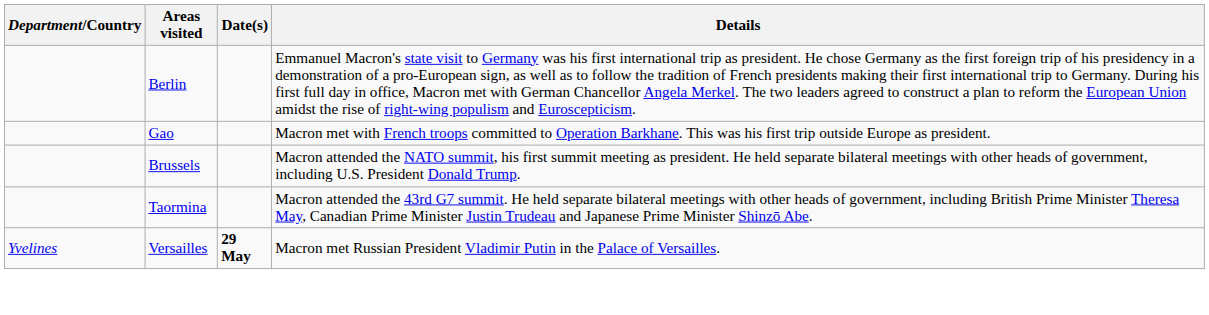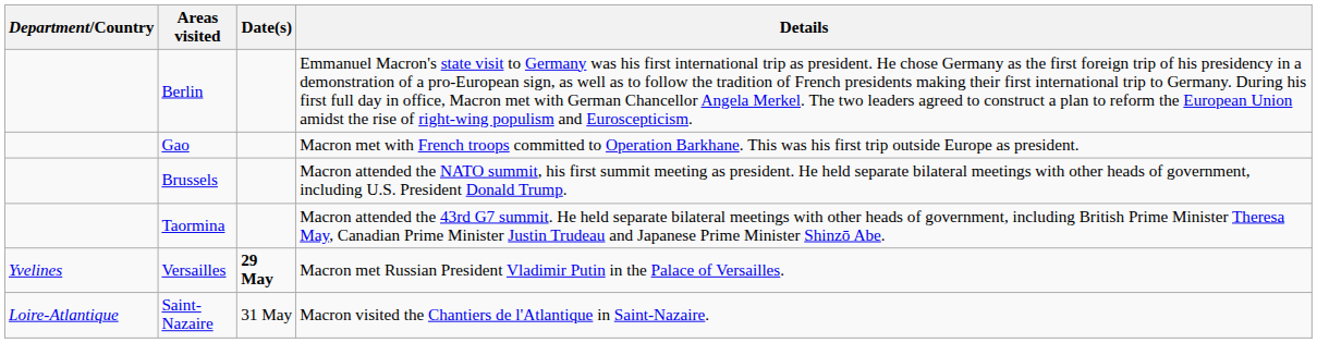+ row: Loire-Atlantique | Saint-Nazaire | 31 May | Macron visited the Chantiers de l'Atlantique in Saint-Nazaire.
